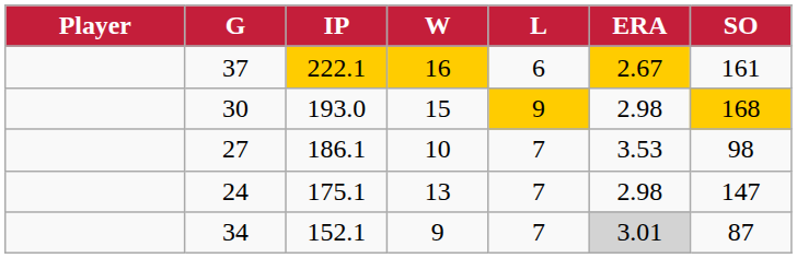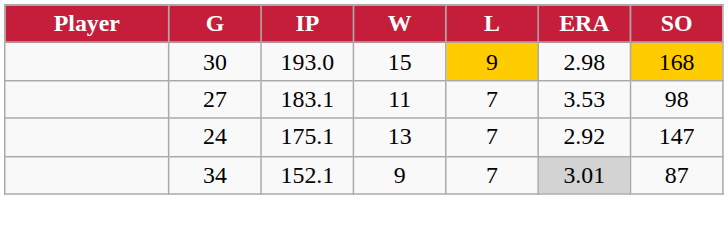- row: 37 | 222.1 | 16 | 6 | 2.67 | 161
27 | IP: 186.1 -> 183.1
27 | W: 10 -> 11
24 | ERA: 2.98 -> 2.92
